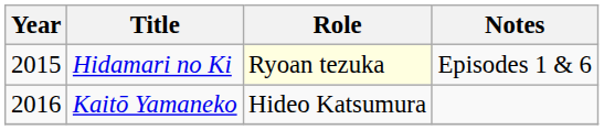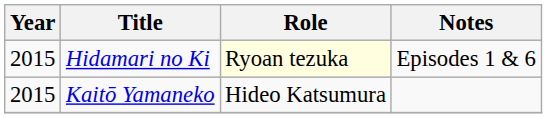Kaitō Yamaneko | Year: 2016 -> 2015
